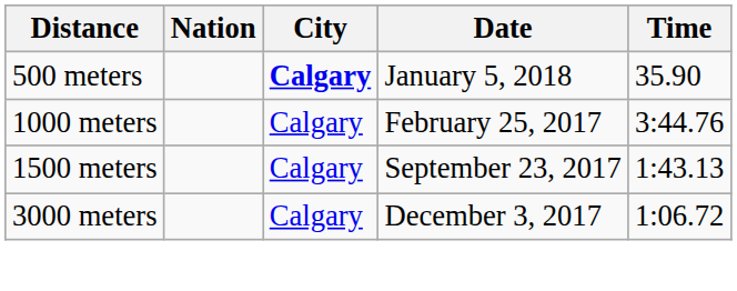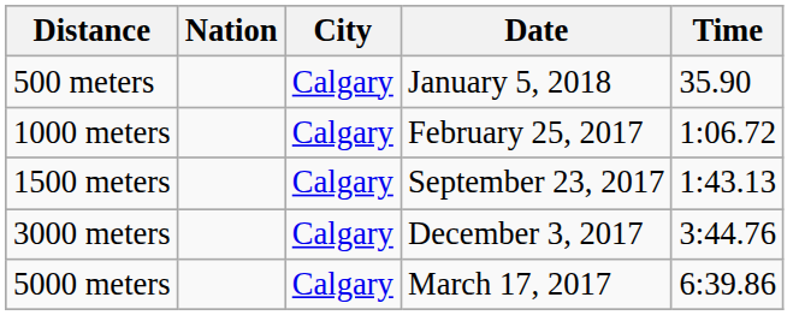500 meters | City: bold -> normal
1000 meters | Time: 3:44.76 -> 1:06.72
3000 meters | Time: 1:06.72 -> 3:44.76
+ row: 5000 meters | Calgary | March 17, 2017 | 6:39.86
